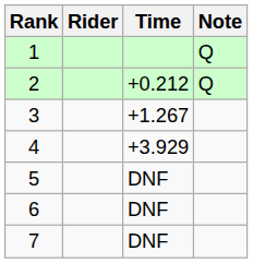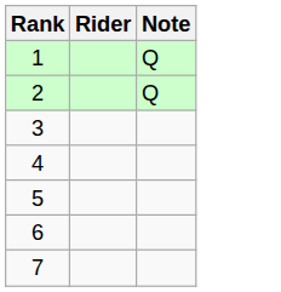- column: Time | +0.212 | +1.267 | +3.929 | DNF | DNF | DNF
